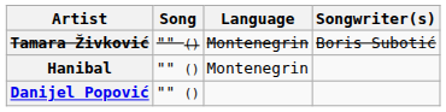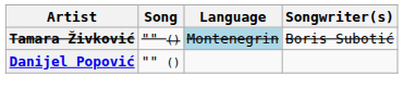Tamara Živković | Language: no background -> lightblue background
- row: Hanibal | "" () | Montenegrin
